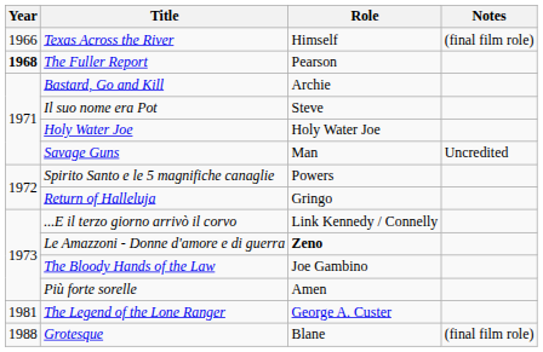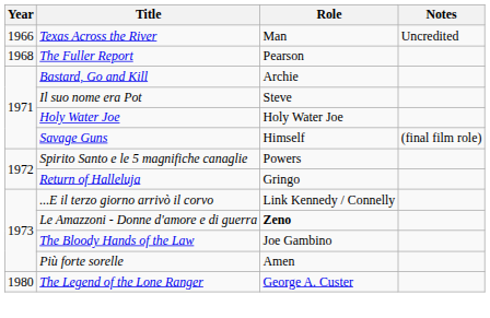Texas Across the River | Role: Himself -> Man
Texas Across the River | Notes: (final film role) -> Uncredited
The Fuller Report | Year: bold -> normal
Savage Guns | Role: Man -> Himself
Savage Guns | Notes: Uncredited -> (final film role)
The Legend of the Lone Ranger | Year: 1981 -> 1980
- row: 1988 | Grotesque | Blane | (final film role)
